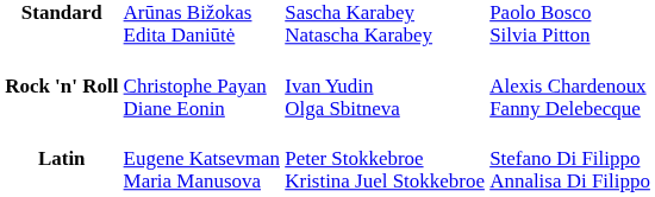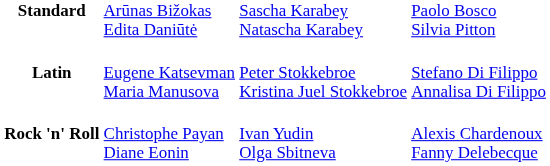rows swapped: Latin <-> Rock 'n' Roll
